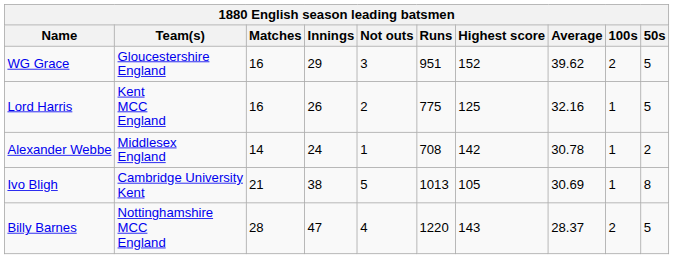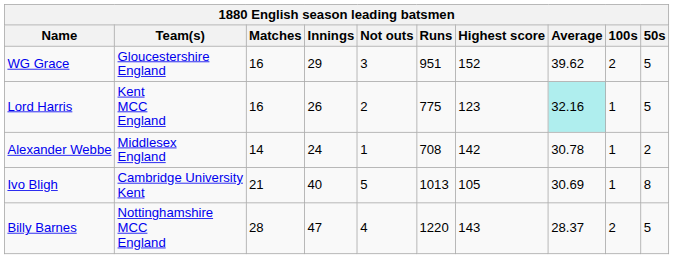Lord Harris | Highest score: 125 -> 123
Lord Harris | Average: no background -> paleturquoise background
Ivo Bligh | Innings: 38 -> 40
